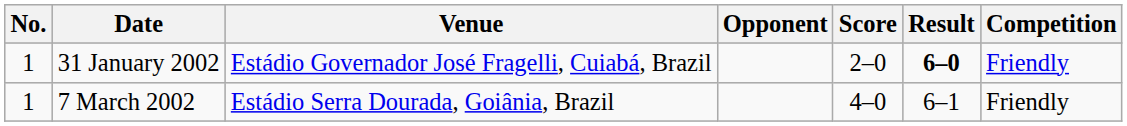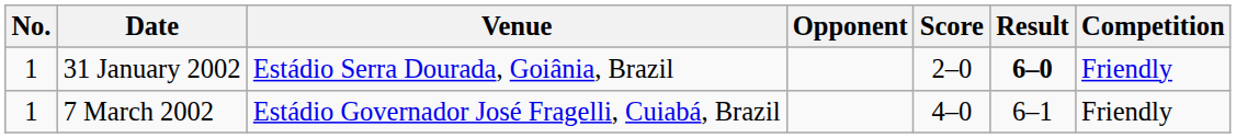31 January 2002 | Venue: Estádio Governador José Fragelli, Cuiabá, Brazil -> Estádio Serra Dourada, Goiânia, Brazil
7 March 2002 | Venue: Estádio Serra Dourada, Goiânia, Brazil -> Estádio Governador José Fragelli, Cuiabá, Brazil
